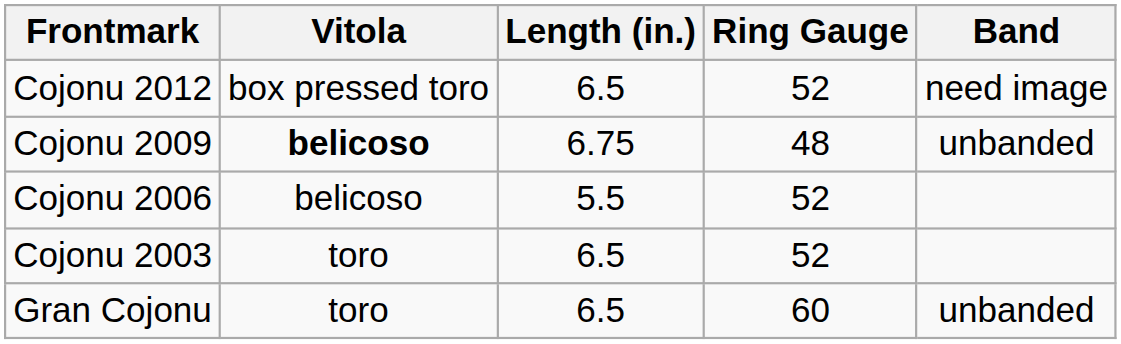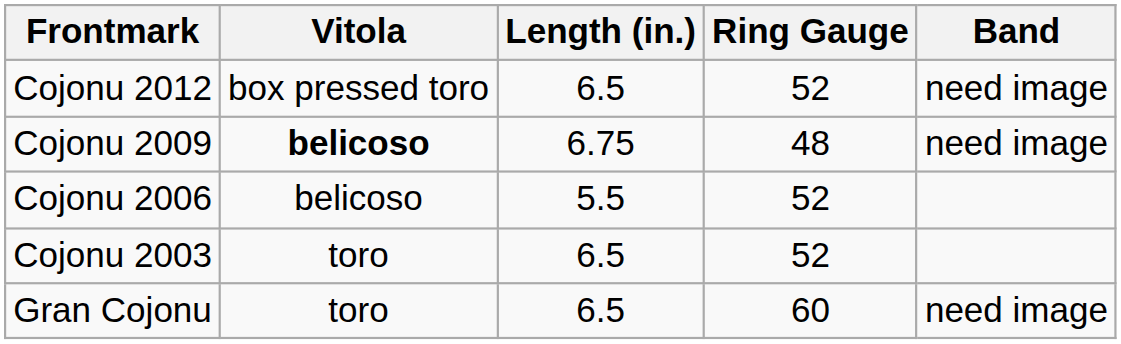Cojonu 2009 | Band: unbanded -> need image
Gran Cojonu | Band: unbanded -> need image
